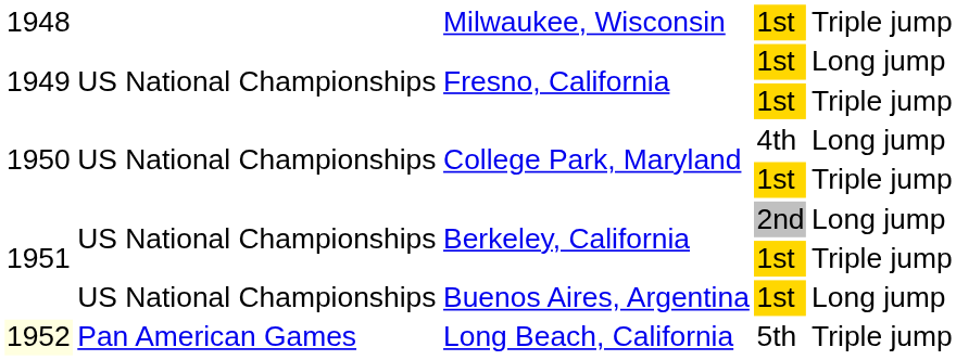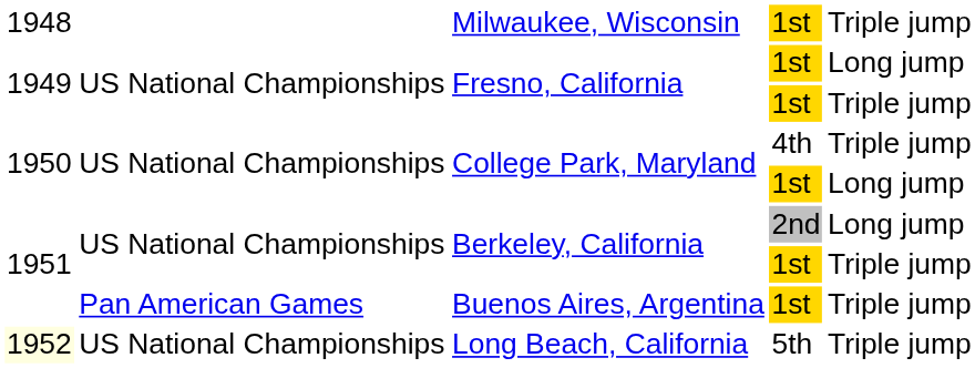College Park, Maryland / 4th | column 5: Long jump -> Triple jump
College Park, Maryland / 1st | column 5: Triple jump -> Long jump
Buenos Aires, Argentina | column 2: US National Championships -> Pan American Games
Buenos Aires, Argentina | column 5: Long jump -> Triple jump
Long Beach, California | column 2: Pan American Games -> US National Championships
